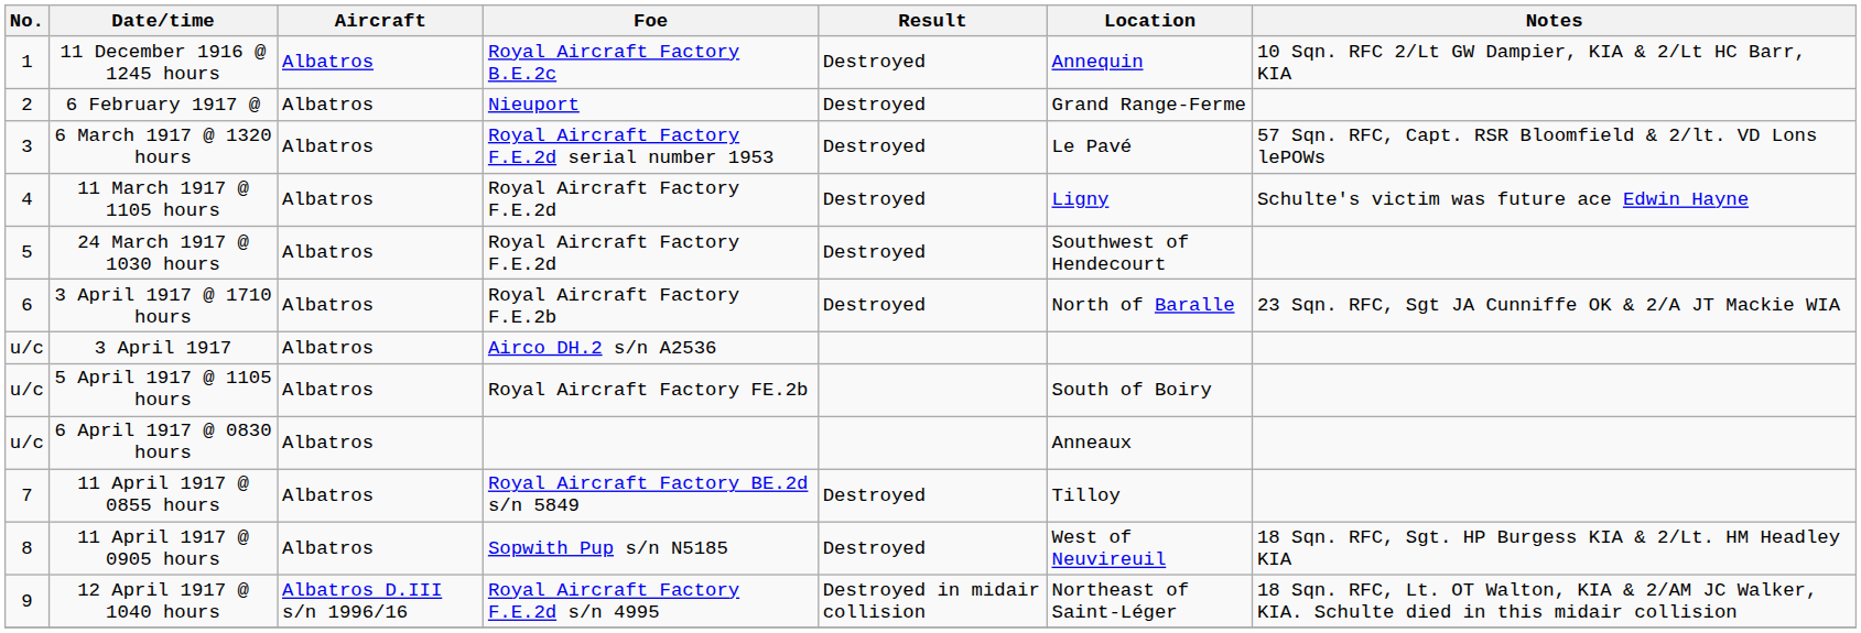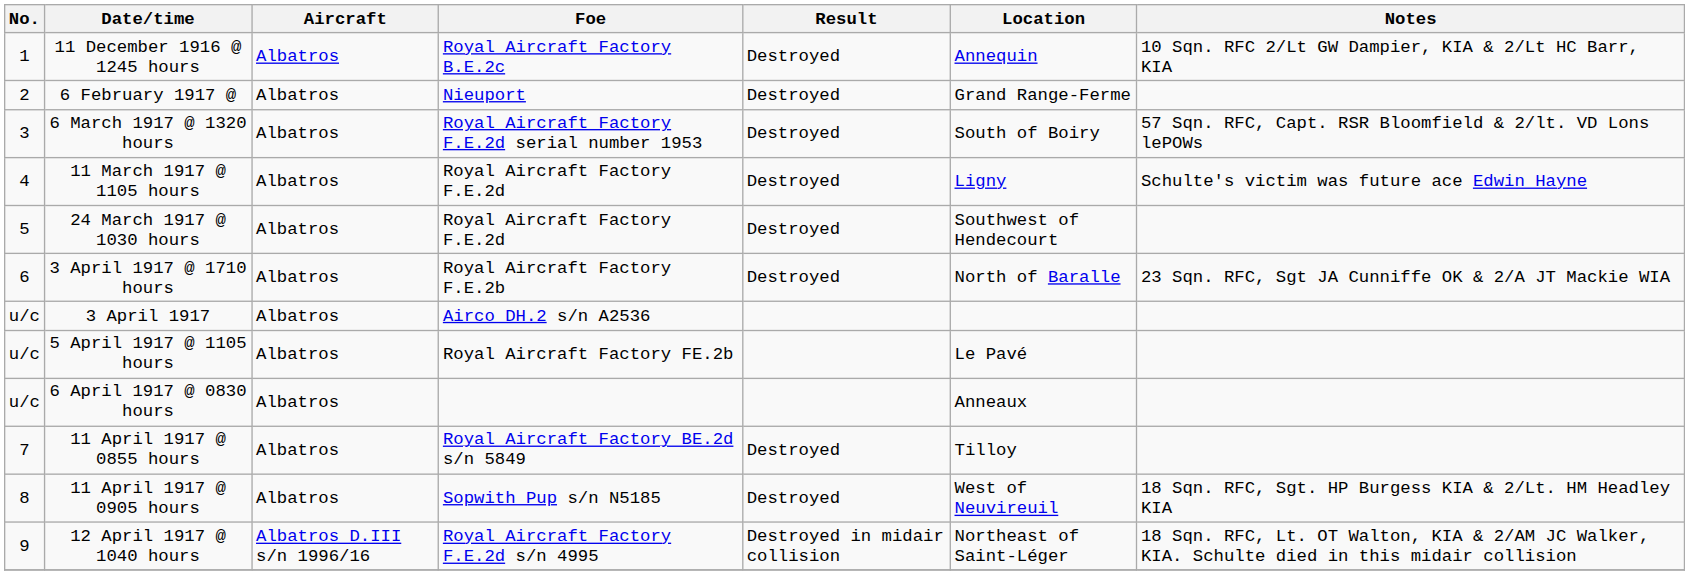6 March 1917 @ 1320 hours | Location: Le Pavé -> South of Boiry
5 April 1917 @ 1105 hours | Location: South of Boiry -> Le Pavé
